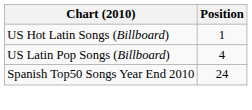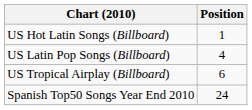+ row: US Tropical Airplay (Billboard) | 6
